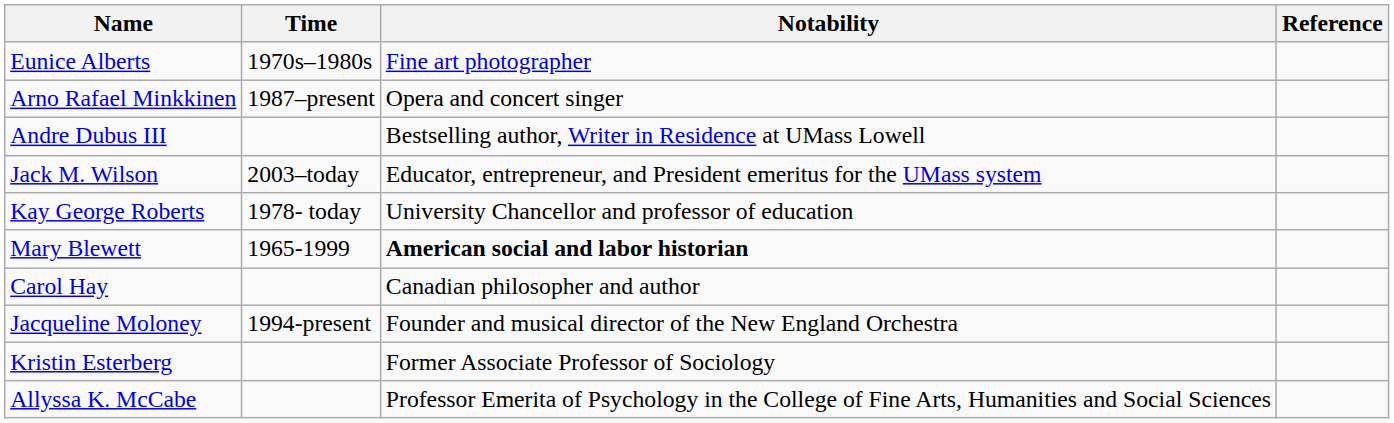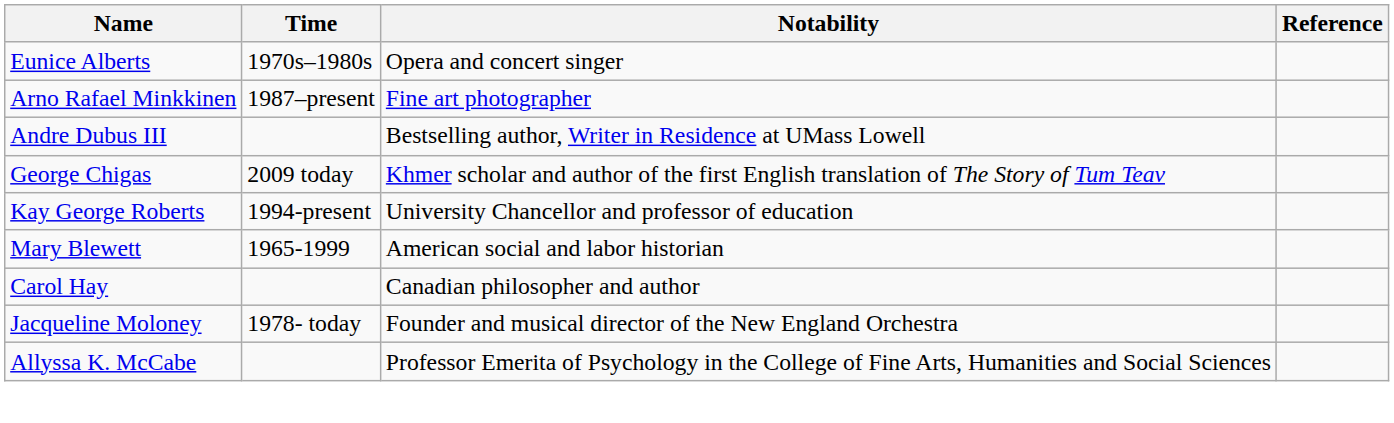Eunice Alberts | Notability: Fine art photographer -> Opera and concert singer
Arno Rafael Minkkinen | Notability: Opera and concert singer -> Fine art photographer
- row: Jack M. Wilson | 2003–today | Educator, entrepreneur, and President emeritus for the UMass system
+ row: George Chigas | 2009 today | Khmer scholar and author of the first English translation of The Story of Tum Teav
Kay George Roberts | Time: 1978- today -> 1994-present
Mary Blewett | Notability: bold -> normal
Jacqueline Moloney | Time: 1994-present -> 1978- today
- row: Kristin Esterberg | Former Associate Professor of Sociology
